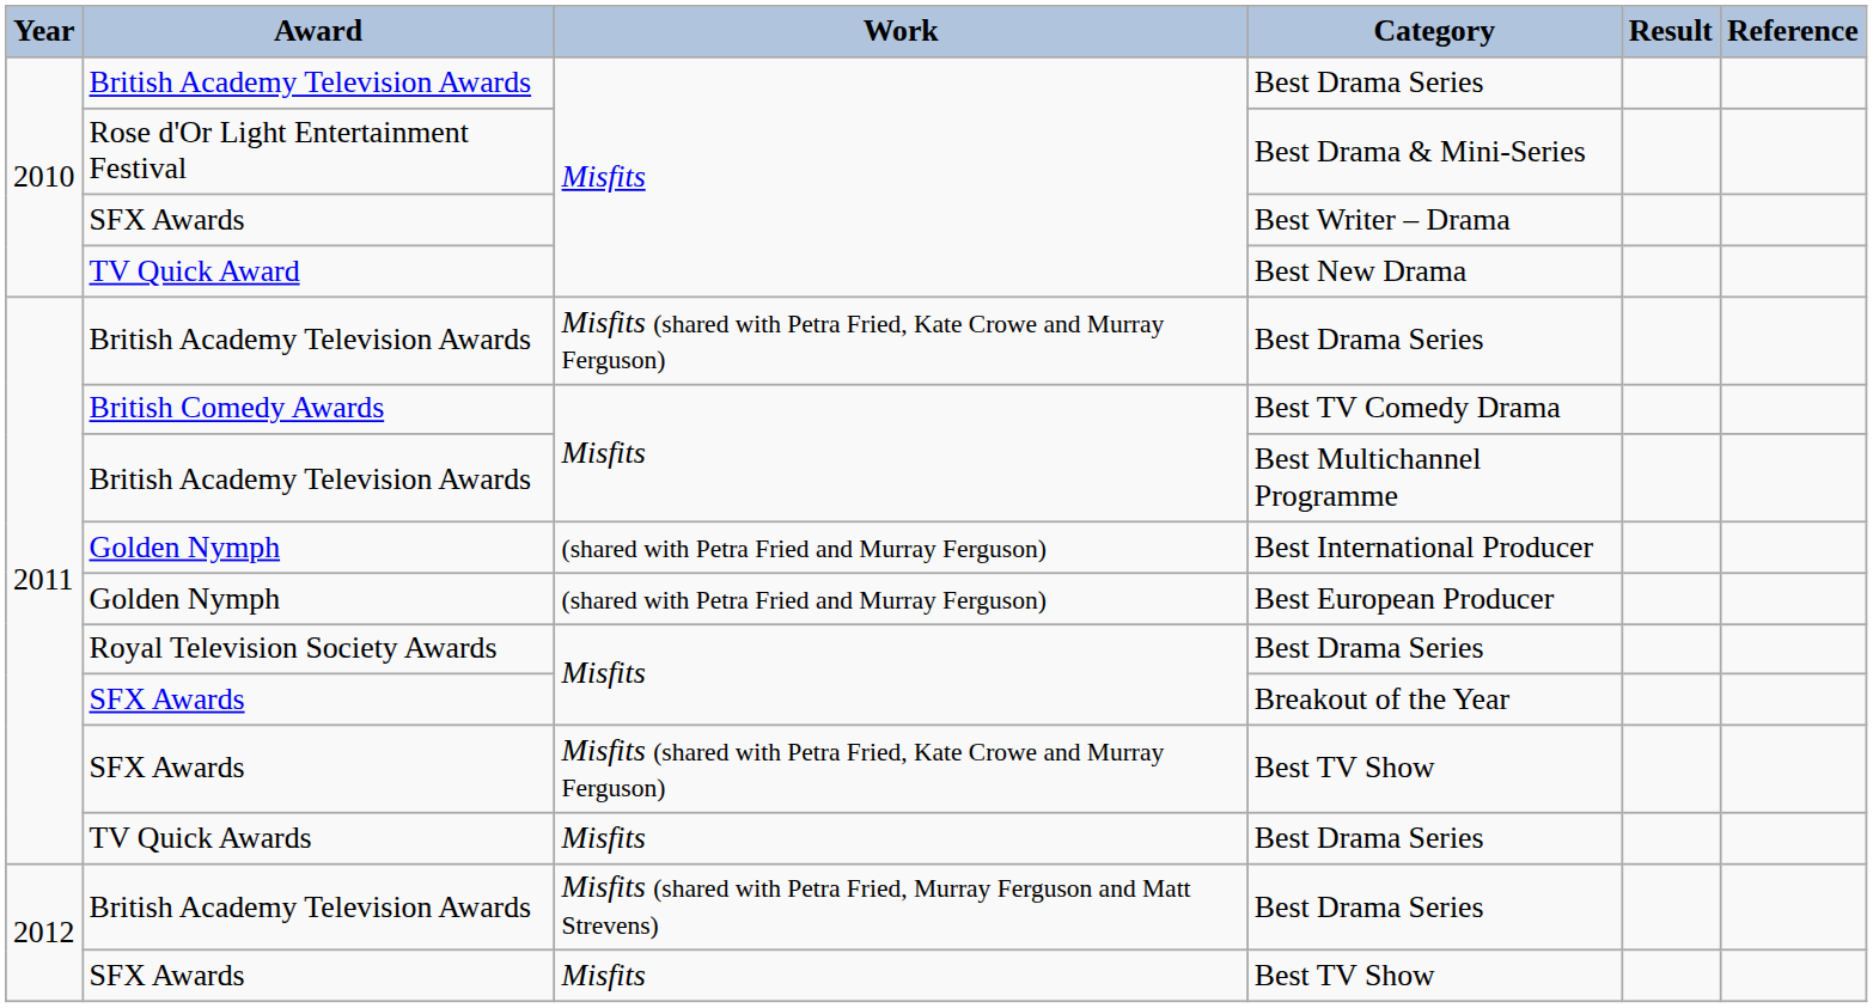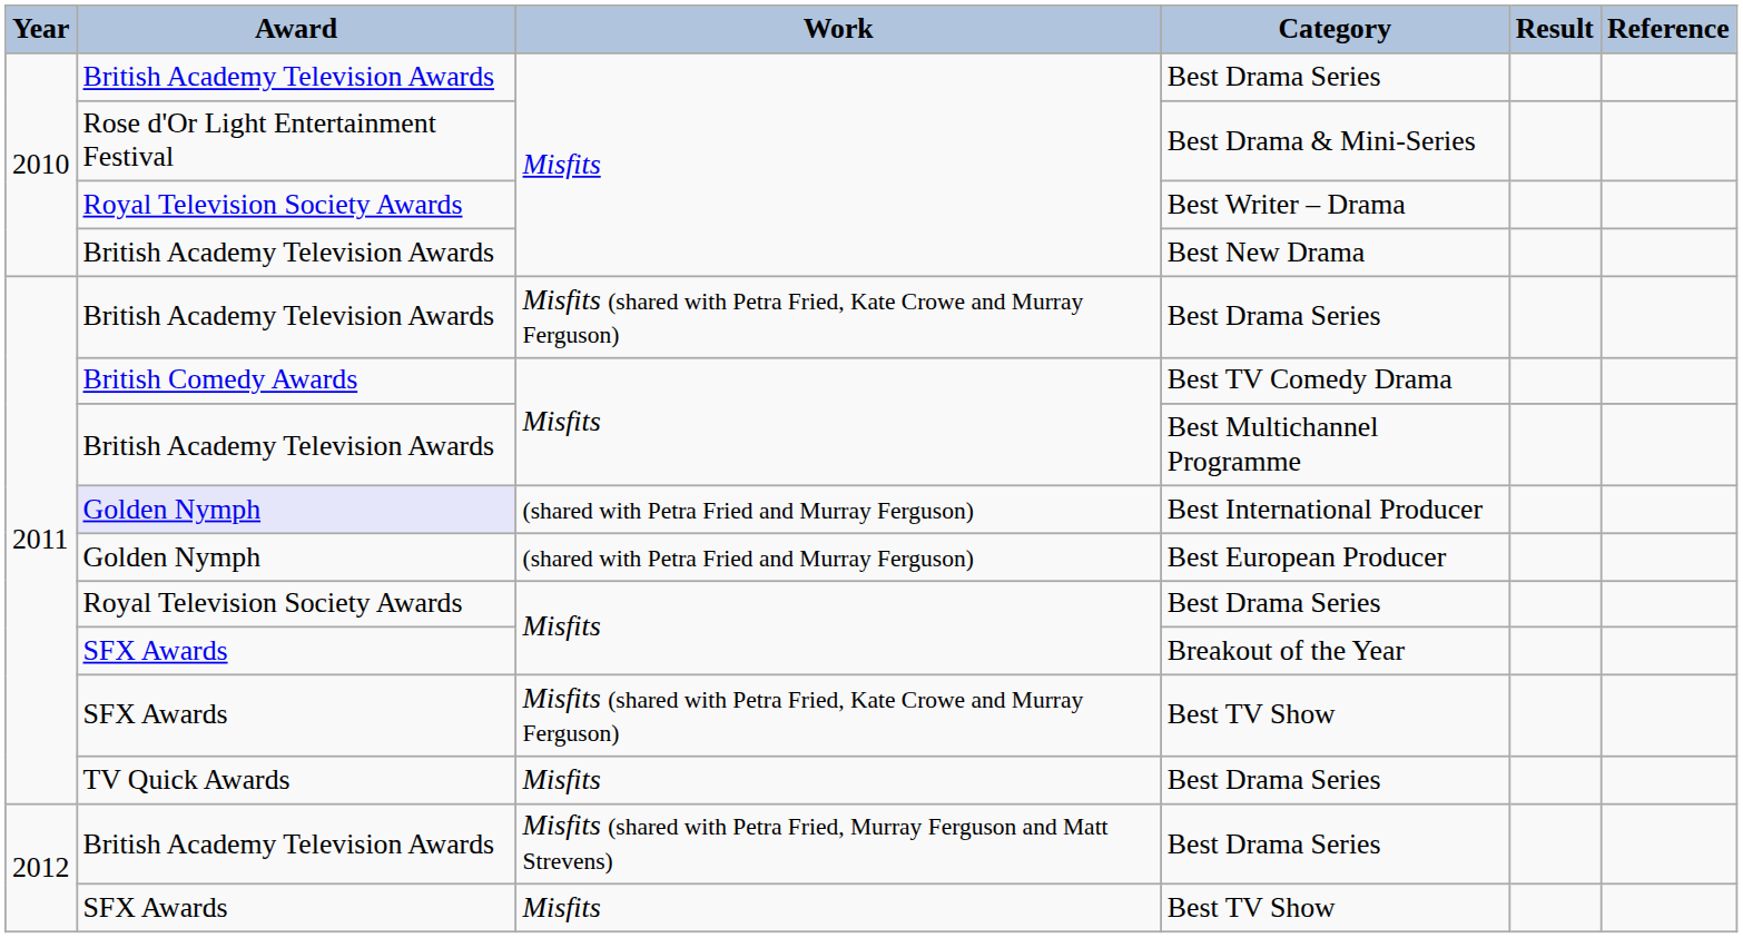Best Writer – Drama | Award: SFX Awards -> Royal Television Society Awards
Best New Drama | Award: TV Quick Award -> British Academy Television Awards
Best International Producer | Award: no background -> lavender background
